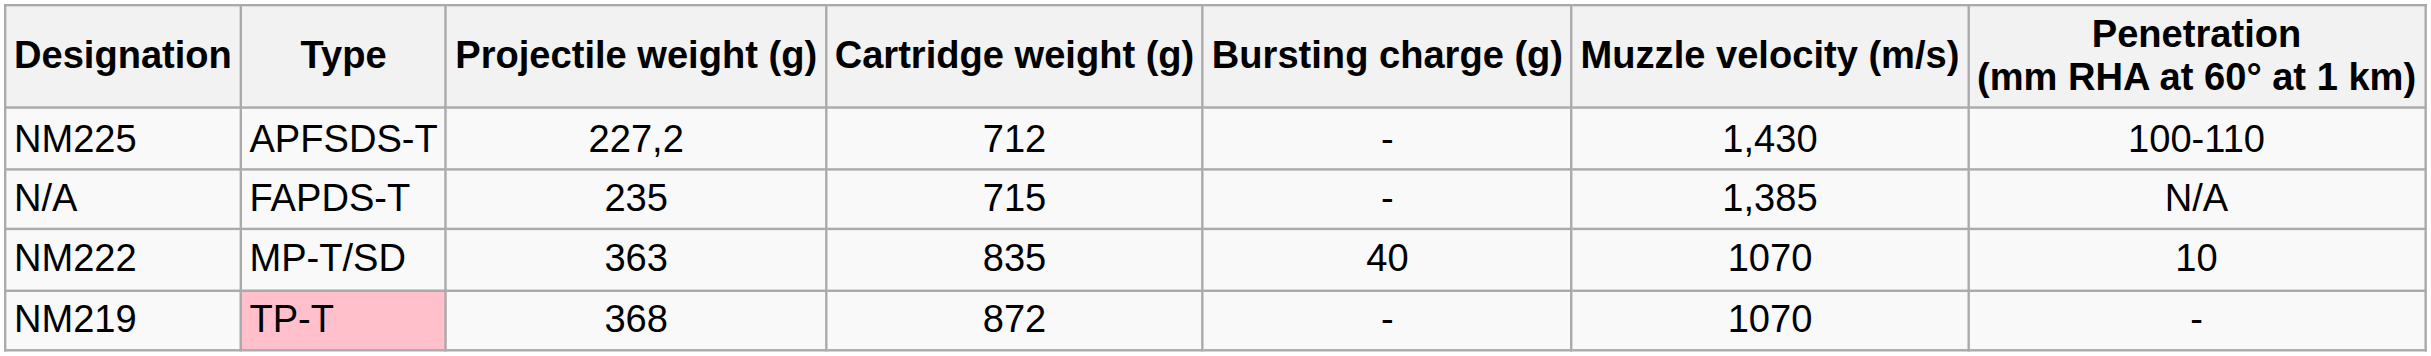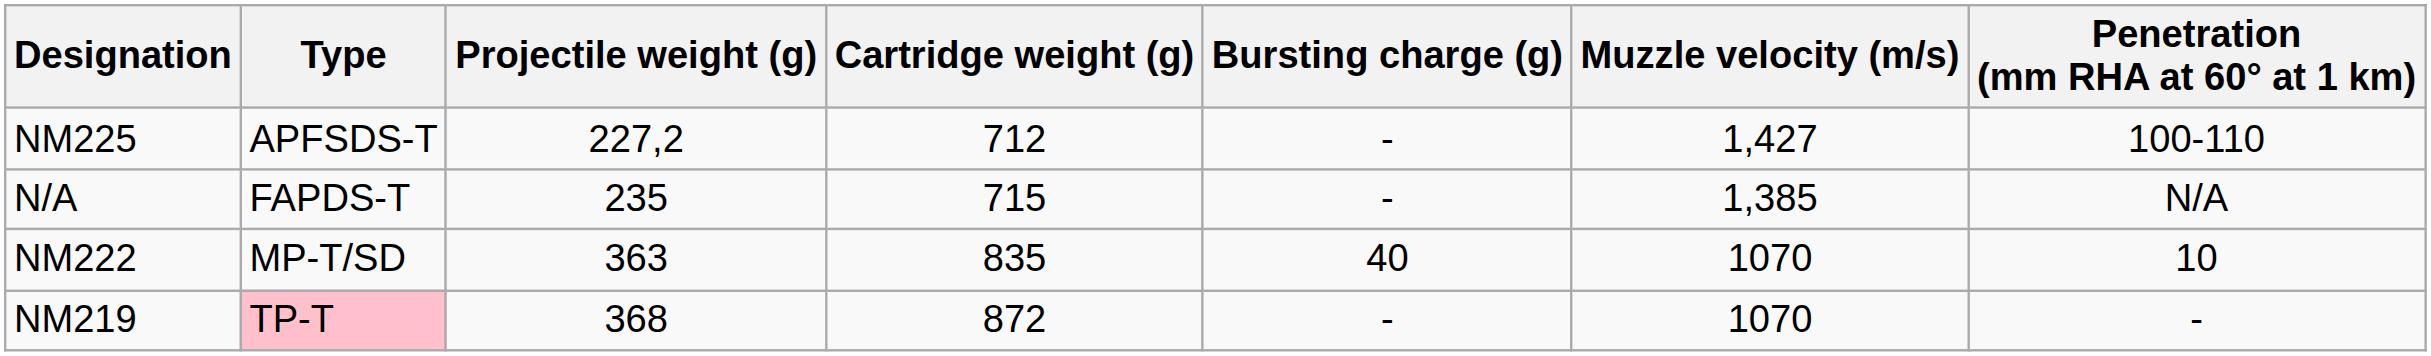NM225 | Muzzle velocity (m/s): 1,430 -> 1,427
